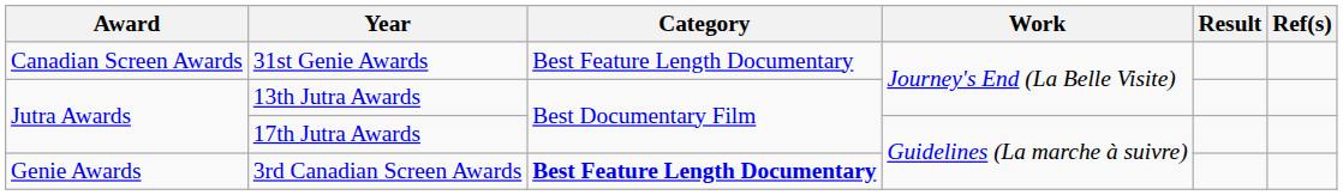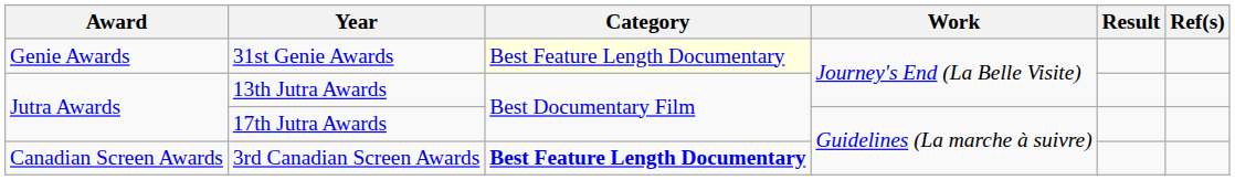31st Genie Awards | Award: Canadian Screen Awards -> Genie Awards
31st Genie Awards | Category: no background -> lightyellow background
3rd Canadian Screen Awards | Award: Genie Awards -> Canadian Screen Awards
